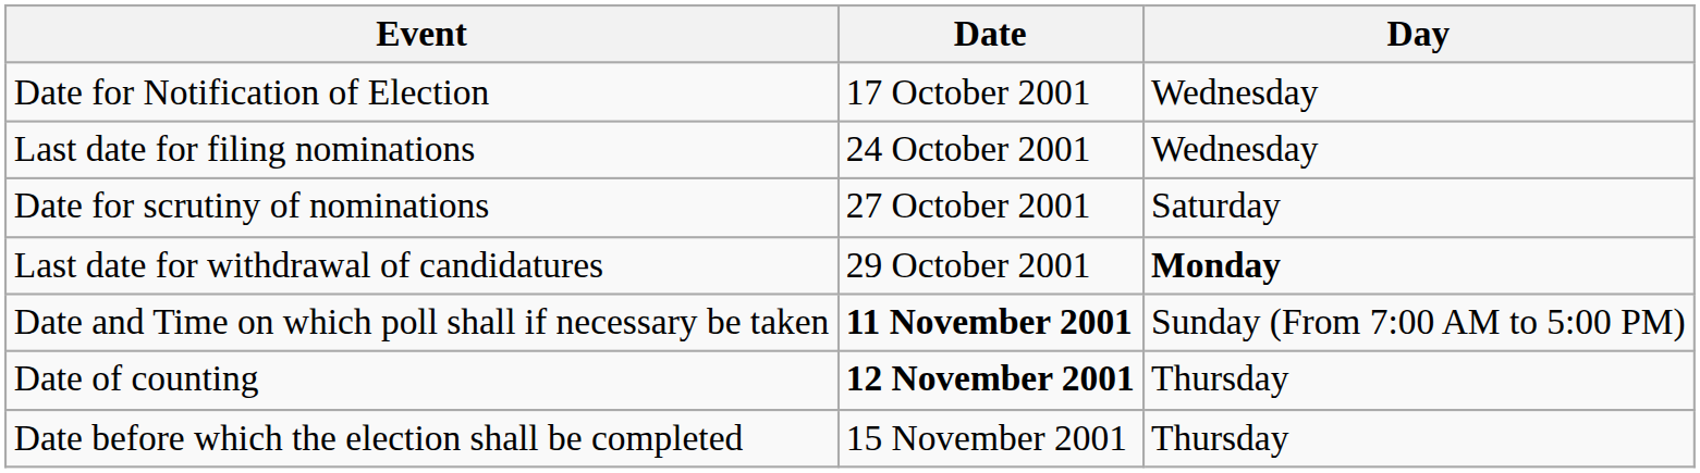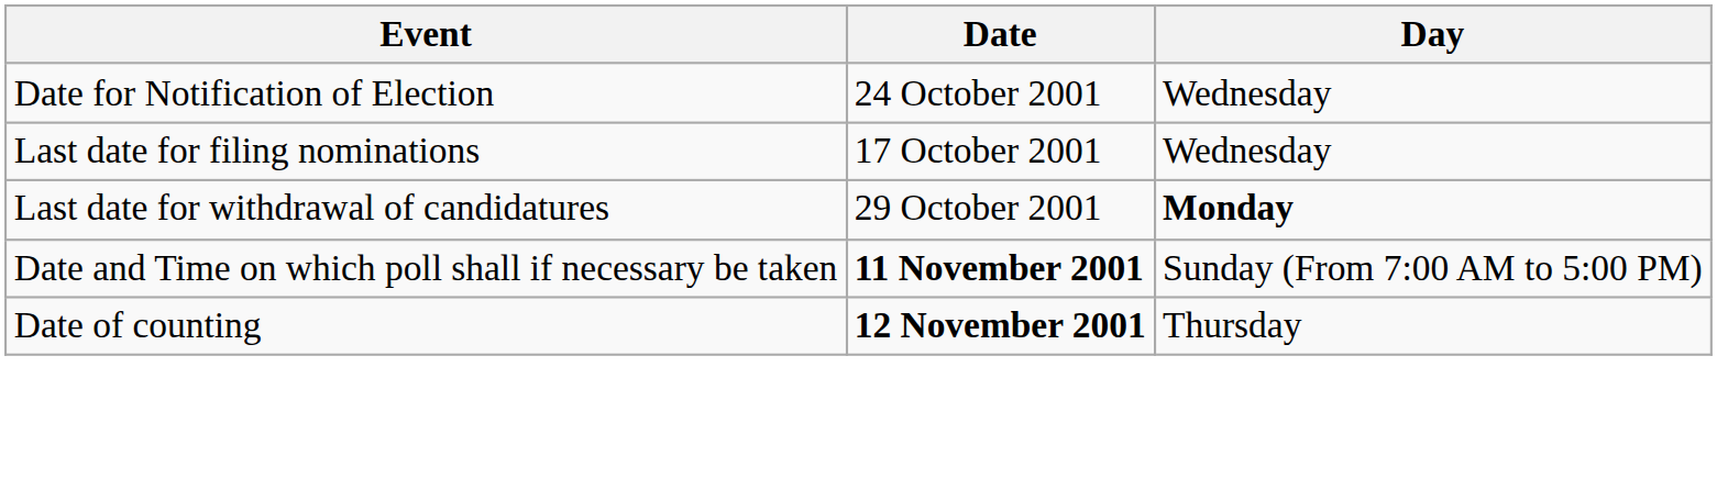Date for Notification of Election | Date: 17 October 2001 -> 24 October 2001
Last date for filing nominations | Date: 24 October 2001 -> 17 October 2001
- row: Date for scrutiny of nominations | 27 October 2001 | Saturday
- row: Date before which the election shall be completed | 15 November 2001 | Thursday
